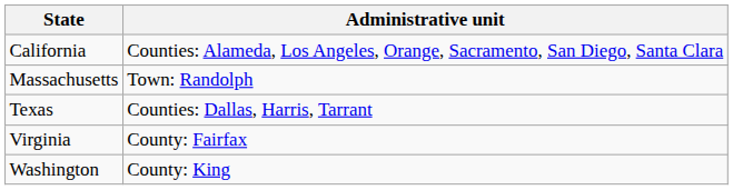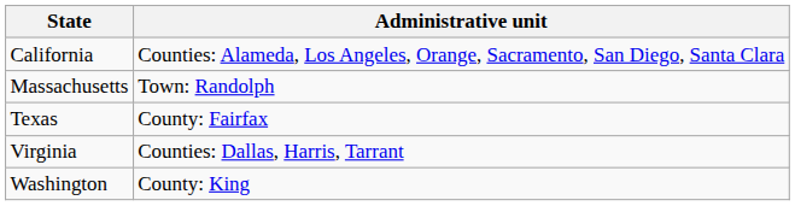Texas | Administrative unit: Counties: Dallas, Harris, Tarrant -> County: Fairfax
Virginia | Administrative unit: County: Fairfax -> Counties: Dallas, Harris, Tarrant
